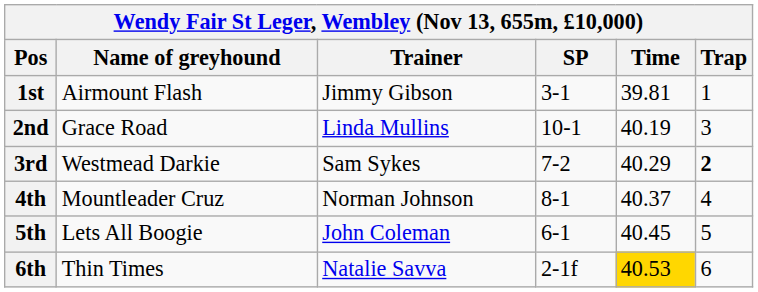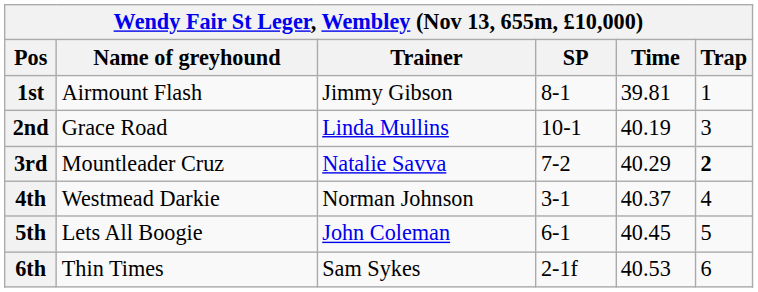1st | SP: 3-1 -> 8-1
3rd | Name of greyhound: Westmead Darkie -> Mountleader Cruz
3rd | Trainer: Sam Sykes -> Natalie Savva
4th | Name of greyhound: Mountleader Cruz -> Westmead Darkie
4th | SP: 8-1 -> 3-1
6th | Trainer: Natalie Savva -> Sam Sykes
6th | Time: gold background -> no background
